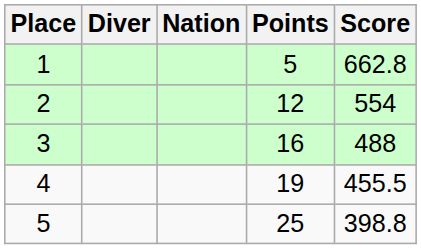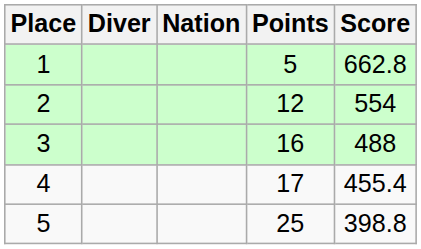4 | Points: 19 -> 17
4 | Score: 455.5 -> 455.4
